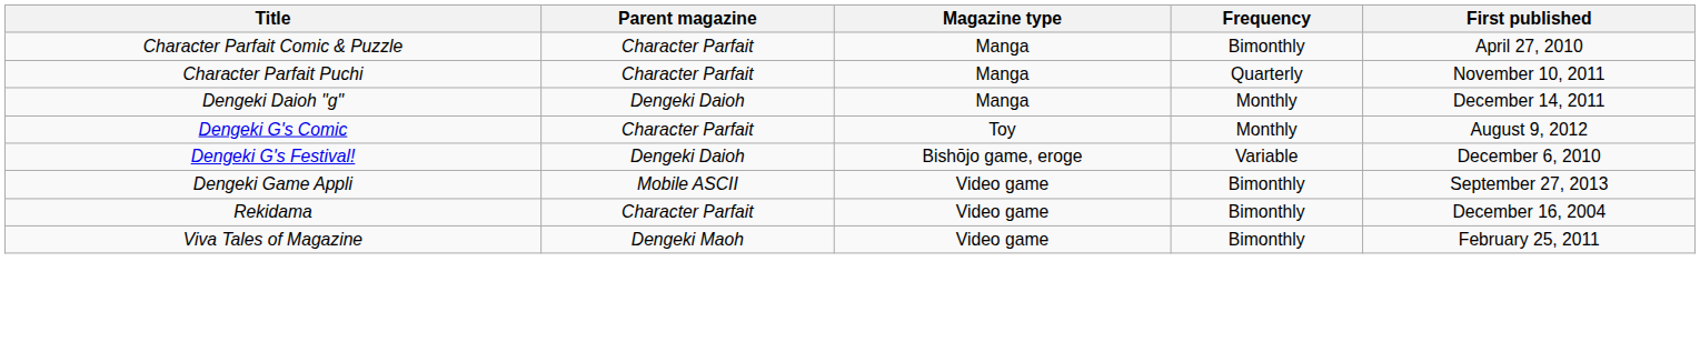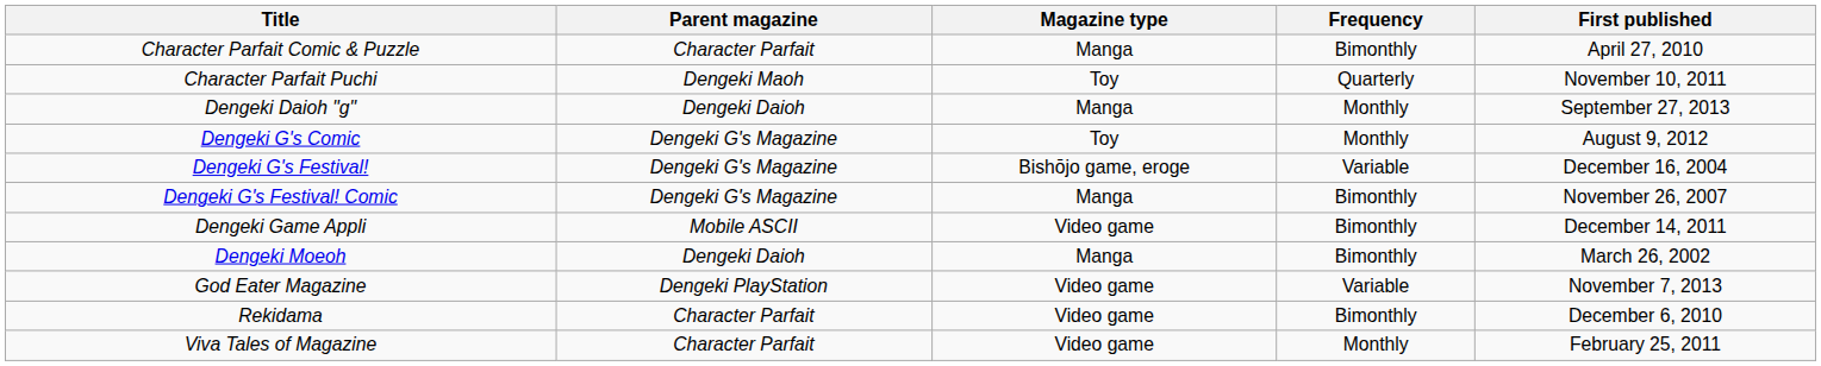Character Parfait Puchi | Parent magazine: Character Parfait -> Dengeki Maoh
Character Parfait Puchi | Magazine type: Manga -> Toy
Dengeki Daioh "g" | First published: December 14, 2011 -> September 27, 2013
Dengeki G's Comic | Parent magazine: Character Parfait -> Dengeki G's Magazine
Dengeki G's Festival! | Parent magazine: Dengeki Daioh -> Dengeki G's Magazine
Dengeki G's Festival! | First published: December 6, 2010 -> December 16, 2004
+ row: Dengeki G's Festival! Comic | Dengeki G's Magazine | Manga | Bimonthly | November 26, 2007
Dengeki Game Appli | First published: September 27, 2013 -> December 14, 2011
+ row: Dengeki Moeoh | Dengeki Daioh | Manga | Bimonthly | March 26, 2002
+ row: God Eater Magazine | Dengeki PlayStation | Video game | Variable | November 7, 2013
Rekidama | First published: December 16, 2004 -> December 6, 2010
Viva Tales of Magazine | Parent magazine: Dengeki Maoh -> Character Parfait
Viva Tales of Magazine | Frequency: Bimonthly -> Monthly
